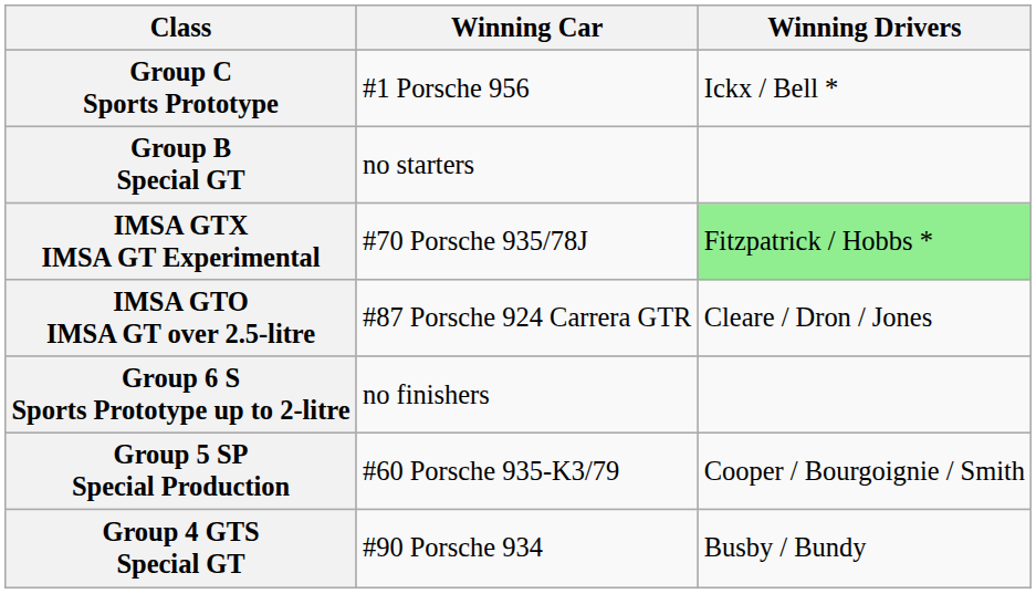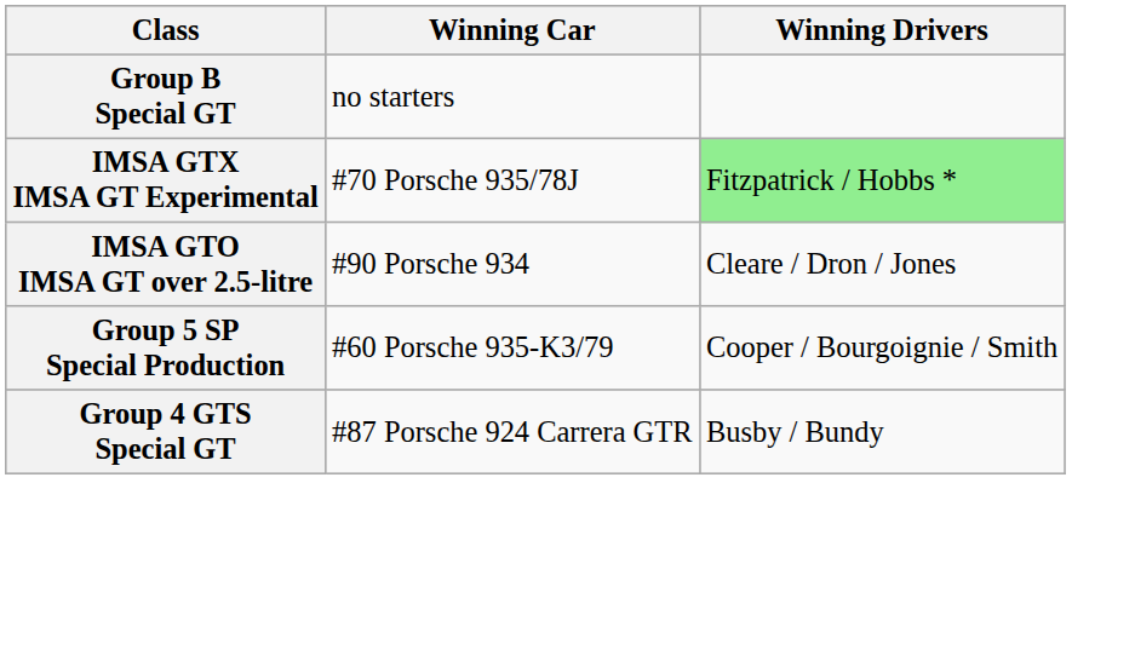- row: Group C Sports Prototype | #1 Porsche 956 | Ickx / Bell *
IMSA GTO IMSA GT over 2.5-litre | Winning Car: #87 Porsche 924 Carrera GTR -> #90 Porsche 934
- row: Group 6 S Sports Prototype up to 2-litre | no finishers
Group 4 GTS Special GT | Winning Car: #90 Porsche 934 -> #87 Porsche 924 Carrera GTR
